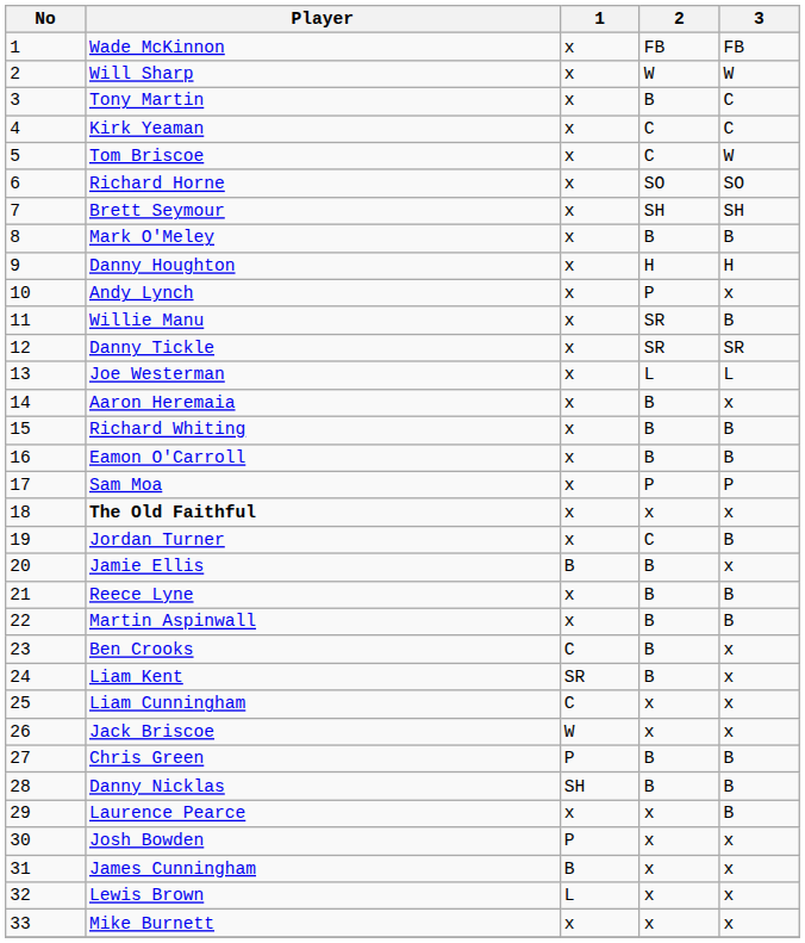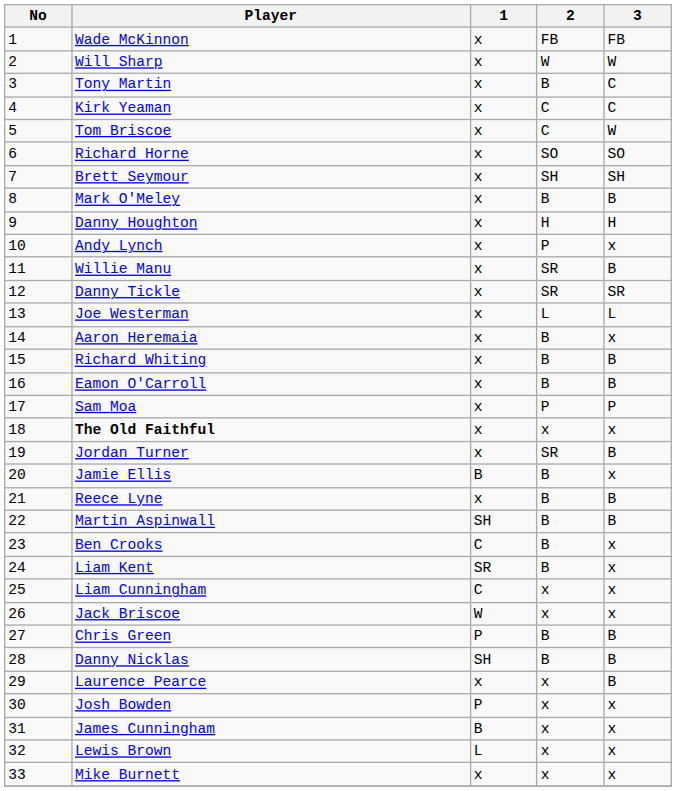Jordan Turner | 2: C -> SR
Martin Aspinwall | 1: x -> SH
